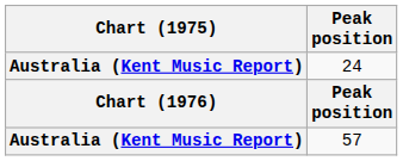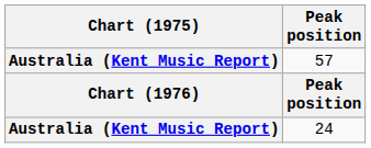rows swapped: 24 <-> 57
